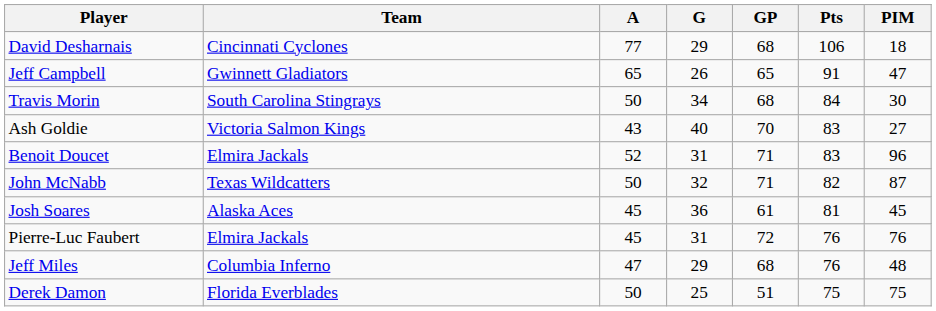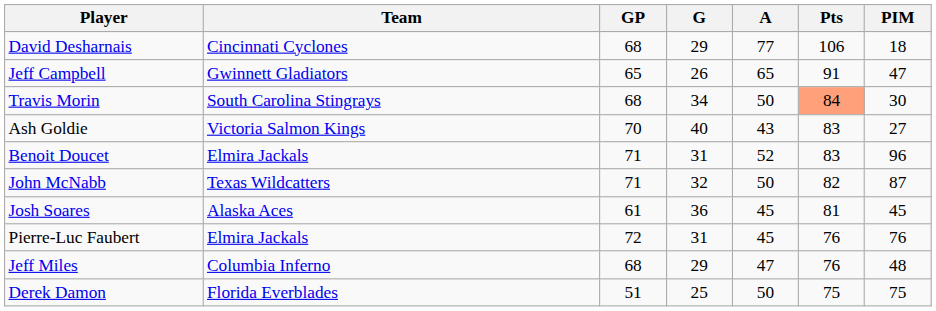columns swapped: GP <-> A
Travis Morin | Pts: no background -> lightsalmon background
